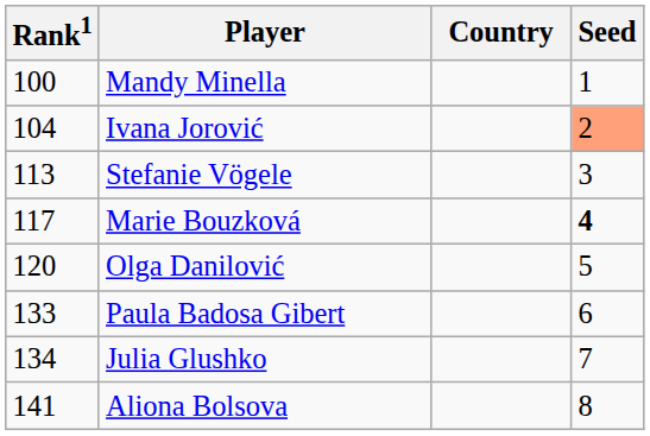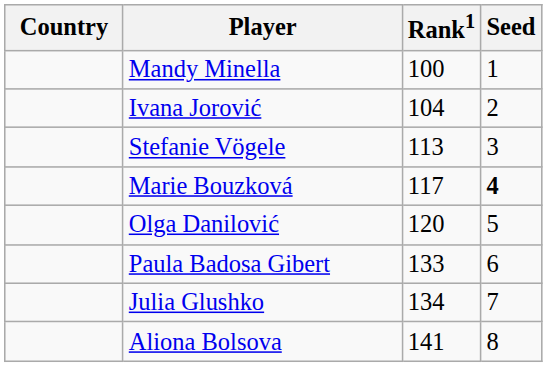columns swapped: Country <-> Rank1
Ivana Jorović | Seed: lightsalmon background -> no background
